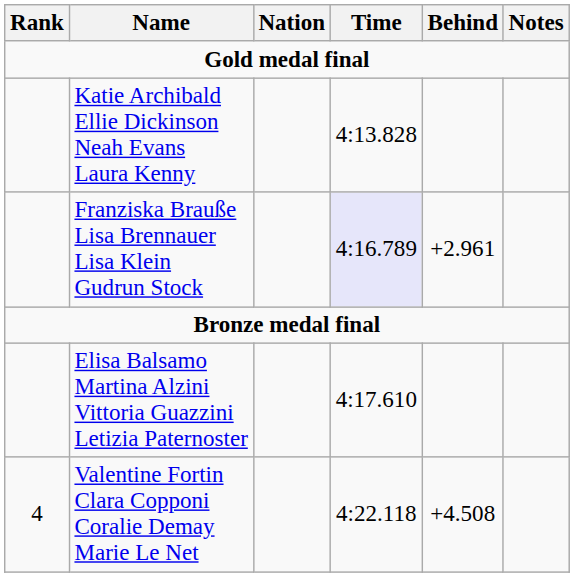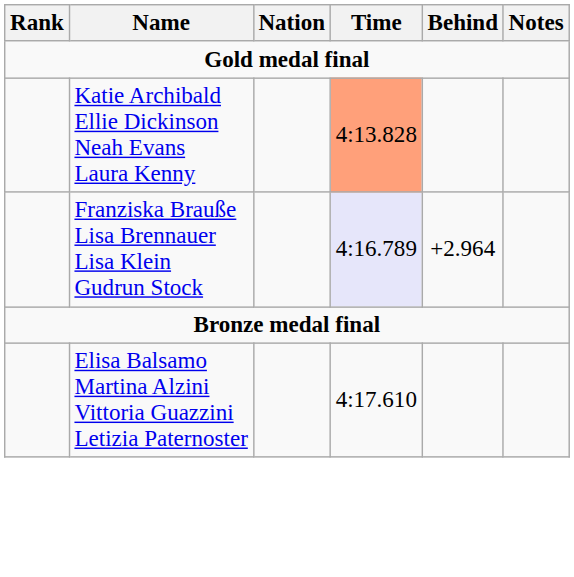Katie Archibald Ellie Dickinson Neah Evans Laura Kenny | Time: no background -> lightsalmon background
Franziska Brauße Lisa Brennauer Lisa Klein Gudrun Stock | Behind: +2.961 -> +2.964
- row: 4 | Valentine Fortin Clara Copponi Coralie Demay Marie Le Net | 4:22.118 | +4.508
